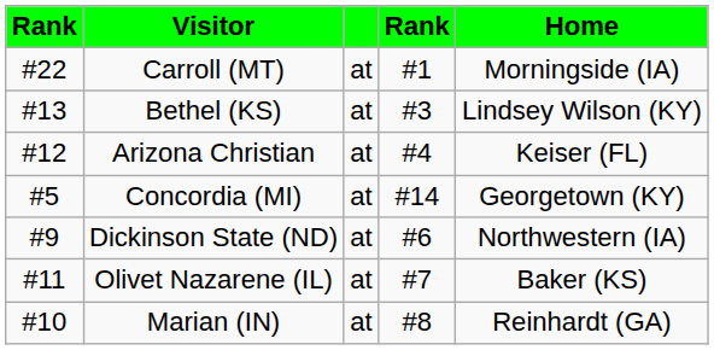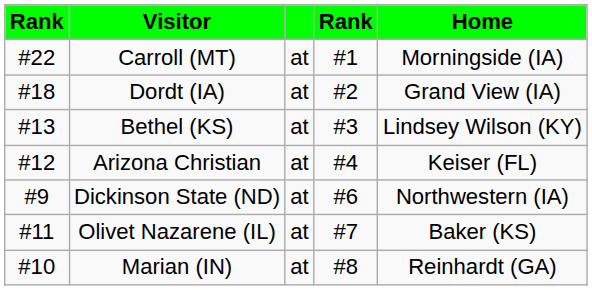+ row: #18 | Dordt (IA) | at | #2 | Grand View (IA)
- row: #5 | Concordia (MI) | at | #14 | Georgetown (KY)
